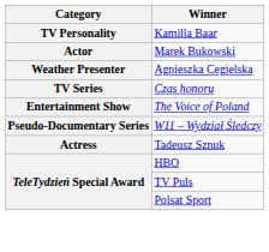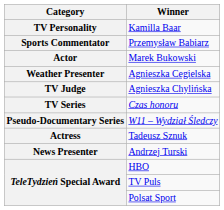+ row: Sports Commentator | Przemysław Babiarz
+ row: TV Judge | Agnieszka Chylińska
- row: Entertainment Show | The Voice of Poland
+ row: News Presenter | Andrzej Turski
